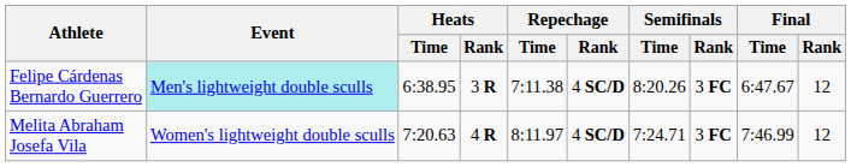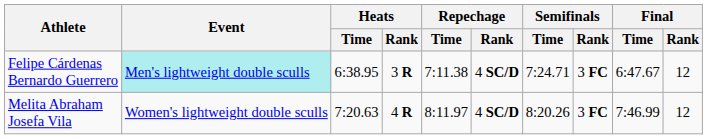Felipe Cárdenas Bernardo Guerrero | Semifinals / Time: 8:20.26 -> 7:24.71
Melita Abraham Josefa Vila | Semifinals / Time: 7:24.71 -> 8:20.26
